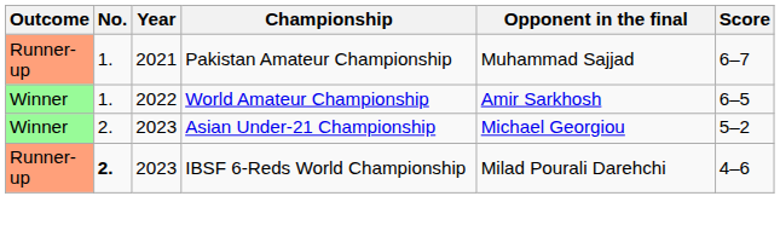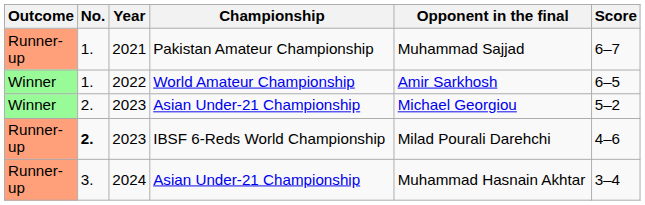+ row: Runner-up | 3. | 2024 | Asian Under-21 Championship | Muhammad Hasnain Akhtar | 3–4
